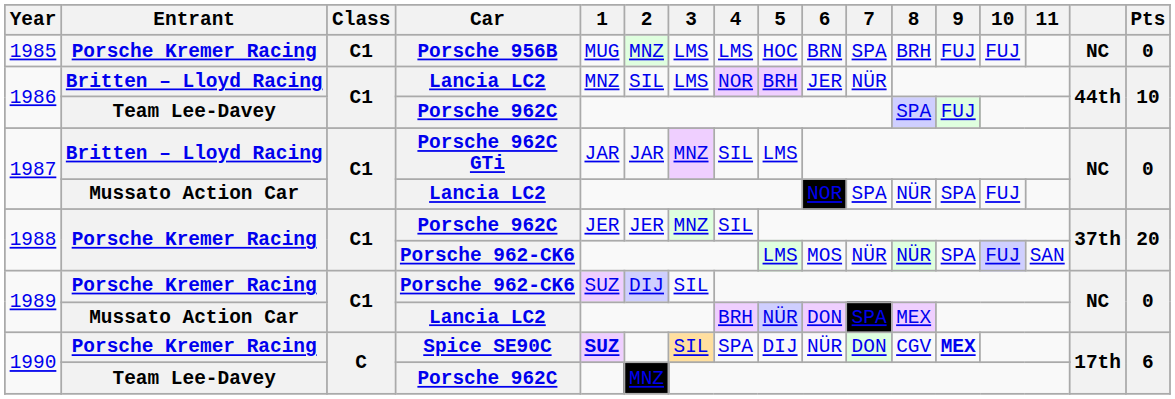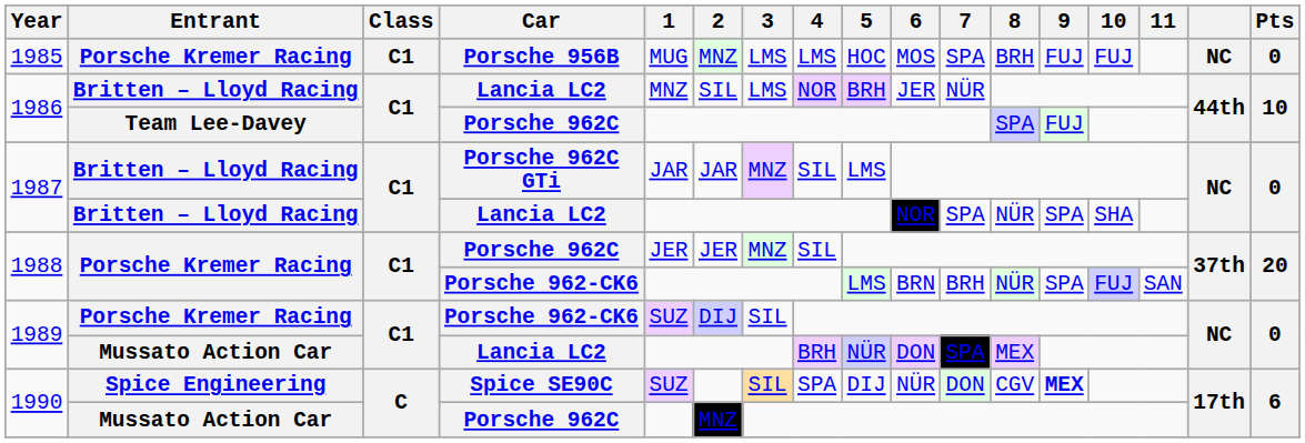1985 | 6: BRN -> MOS
1987 / Lancia LC2 | Entrant: Mussato Action Car -> Britten – Lloyd Racing
1987 / Lancia LC2 | 10: FUJ -> SHA
1988 / Porsche 962-CK6 | 6: MOS -> BRN
1988 / Porsche 962-CK6 | 7: NÜR -> BRH
1990 / Spice SE90C | Entrant: Porsche Kremer Racing -> Spice Engineering
1990 / Spice SE90C | 1: bold -> normal
1990 / Porsche 962C | Entrant: Team Lee-Davey -> Mussato Action Car
